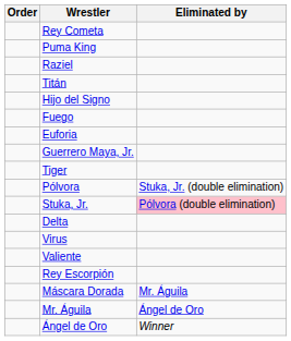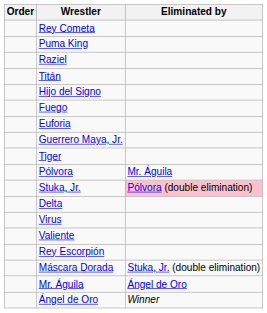Pólvora | Eliminated by: Stuka, Jr. (double elimination) -> Mr. Águila
Máscara Dorada | Eliminated by: Mr. Águila -> Stuka, Jr. (double elimination)
